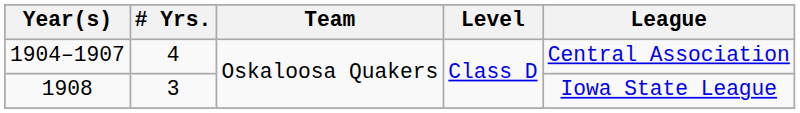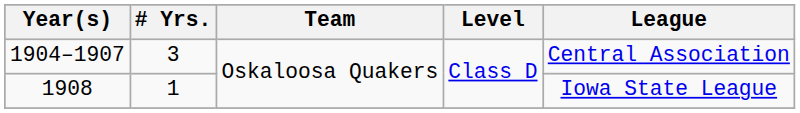1904–1907 | # Yrs.: 4 -> 3
1908 | # Yrs.: 3 -> 1
